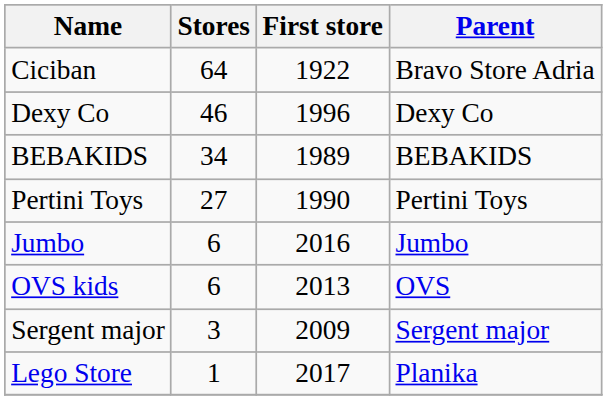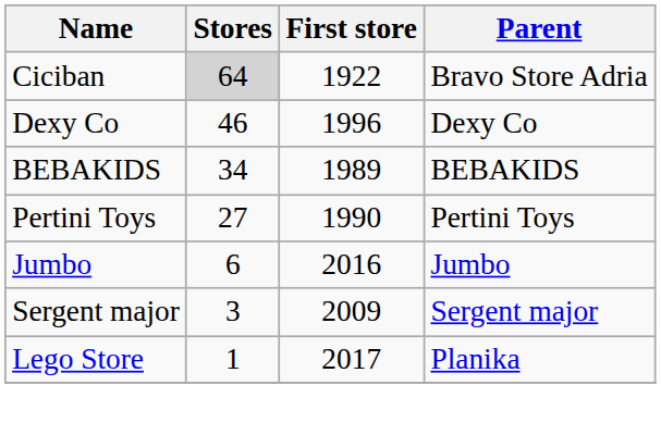Ciciban | Stores: no background -> lightgrey background
- row: OVS kids | 6 | 2013 | OVS
